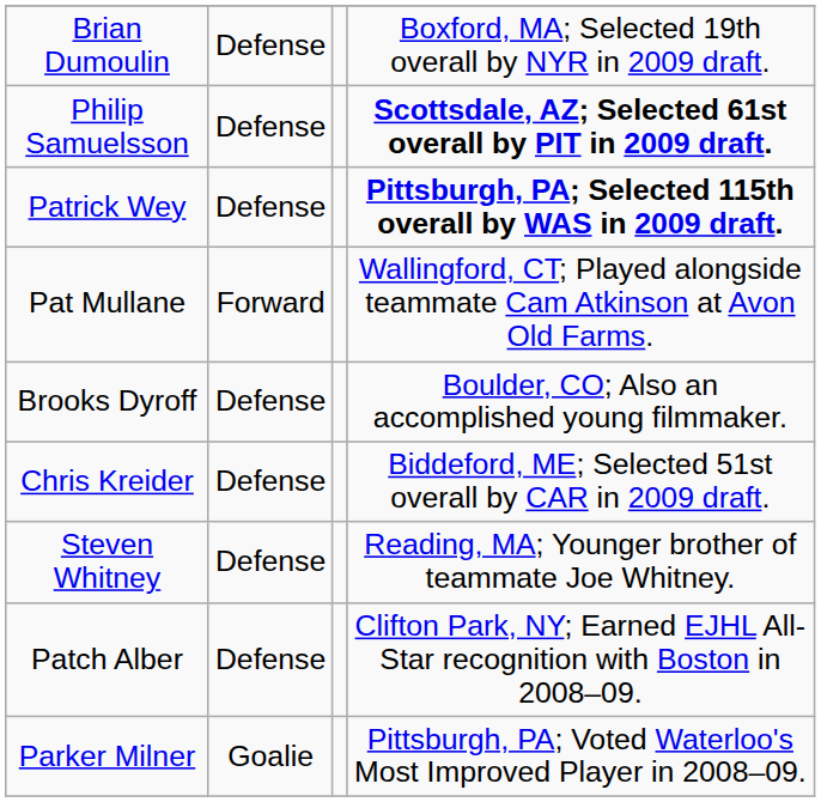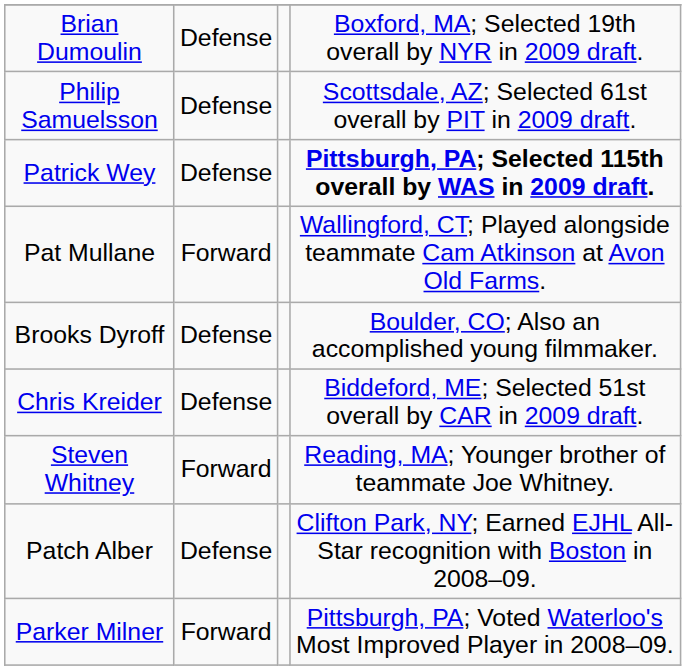Philip Samuelsson | column 4: bold -> normal
Steven Whitney | column 2: Defense -> Forward
Parker Milner | column 2: Goalie -> Forward
